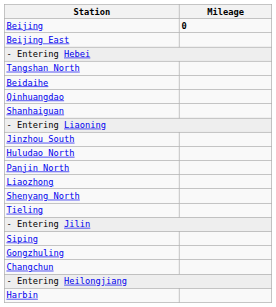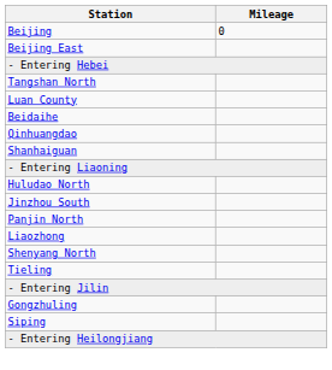Beijing | Mileage: bold -> normal
+ row: Luan County
rows swapped: Huludao North <-> Jinzhou South
rows swapped: Siping <-> Gongzhuling
- row: Changchun
- row: Harbin
